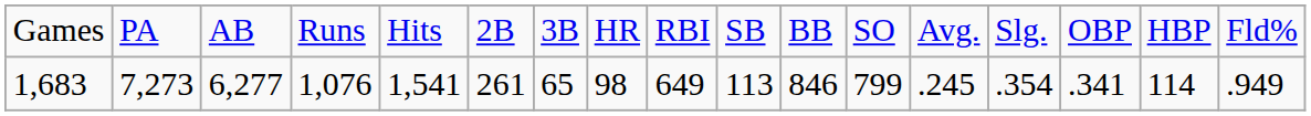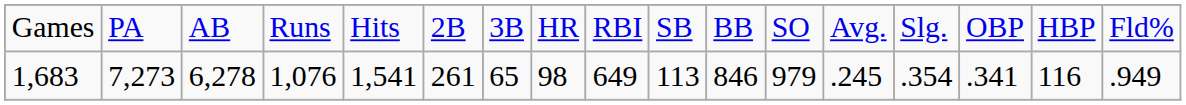1,683 | column 3: 6,277 -> 6,278
1,683 | column 12: 799 -> 979
1,683 | column 16: 114 -> 116
